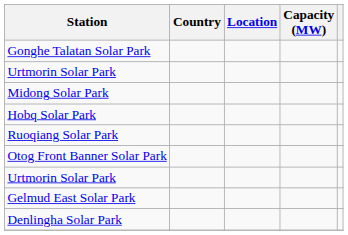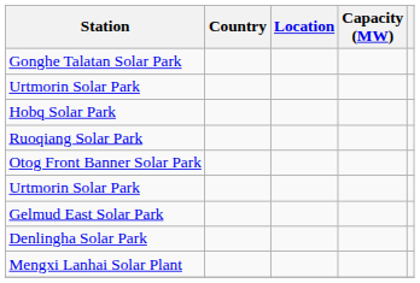- row: Midong Solar Park
+ row: Mengxi Lanhai Solar Plant
